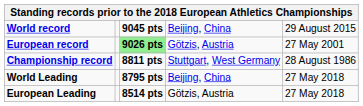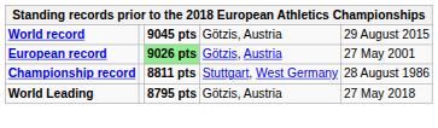World record | column 4: Beijing, China -> Götzis, Austria
World Leading | column 4: Beijing, China -> Götzis, Austria
- row: European Leading | 8514 pts | Götzis, Austria | 27 May 2018
